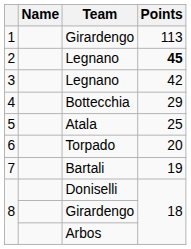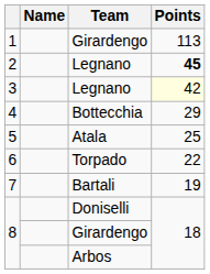3 | Points: no background -> lightyellow background
6 | Points: 20 -> 22
